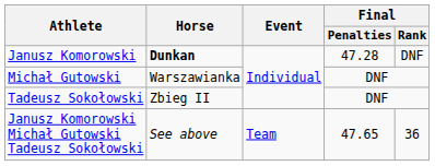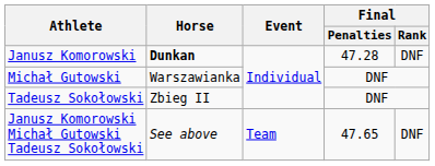Janusz Komorowski Michał Gutowski Tadeusz Sokołowski | Final / Rank: 36 -> DNF
